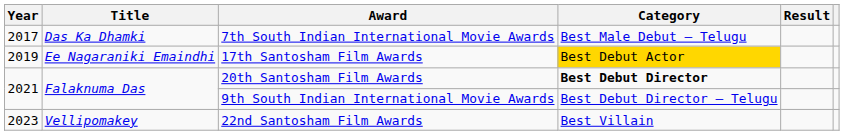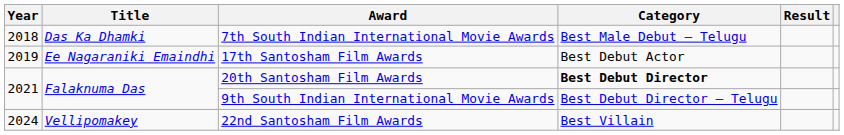7th South Indian International Movie Awards | Year: 2017 -> 2018
17th Santosham Film Awards | Category: gold background -> no background
22nd Santosham Film Awards | Year: 2023 -> 2024
